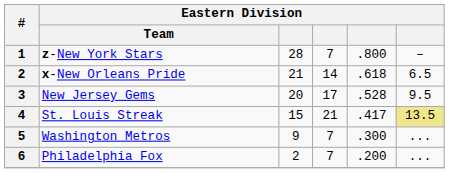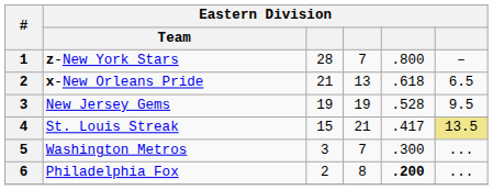x-New Orleans Pride | column 4: 14 -> 13
New Jersey Gems | column 3: 20 -> 19
New Jersey Gems | column 4: 17 -> 19
Washington Metros | column 3: 9 -> 3
Philadelphia Fox | column 4: 7 -> 8
Philadelphia Fox | column 5: normal -> bold
